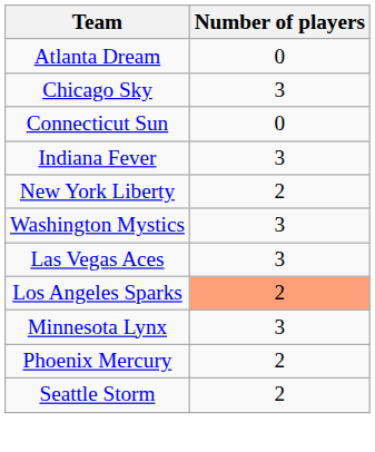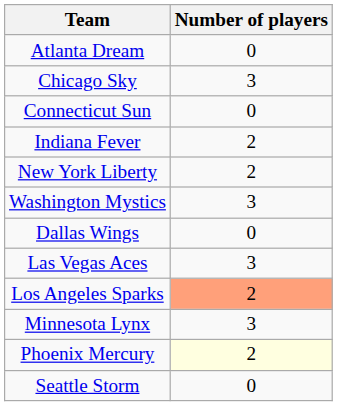Indiana Fever | Number of players: 3 -> 2
+ row: Dallas Wings | 0
Phoenix Mercury | Number of players: no background -> lightyellow background
Seattle Storm | Number of players: 2 -> 0
